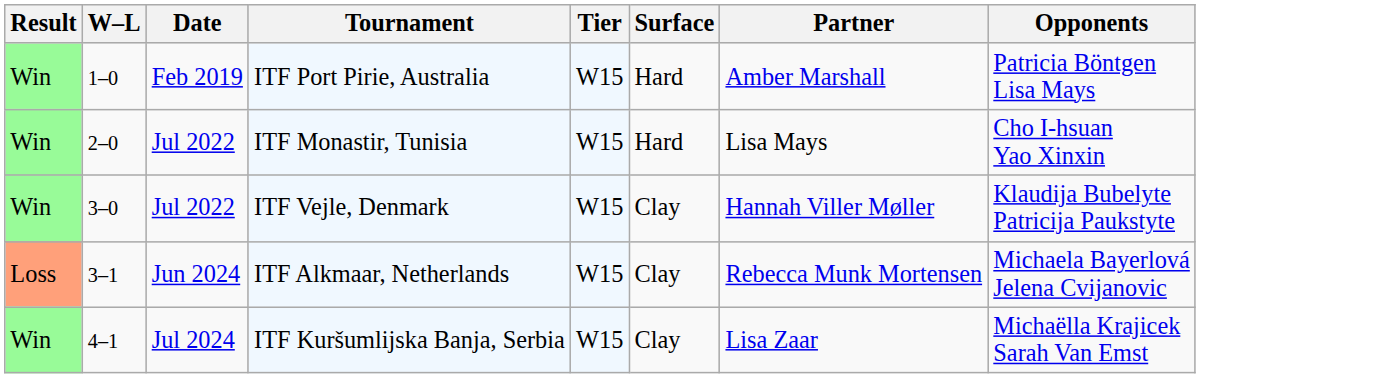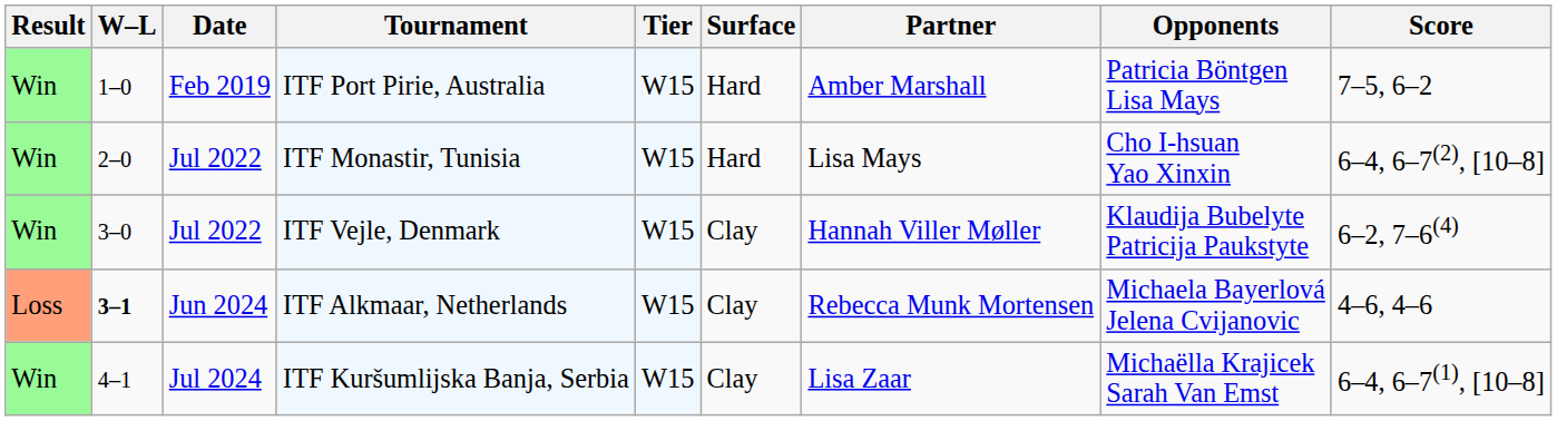+ column: Score | 7–5, 6–2 | 6–4, 6–7(2), [10–8] | 6–2, 7–6(4) | 4–6, 4–6 | 6–4, 6–7(1), [10–8]
ITF Alkmaar, Netherlands | W–L: normal -> bold
